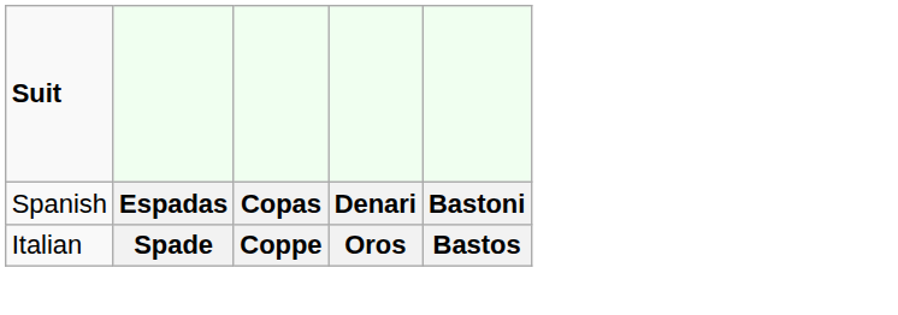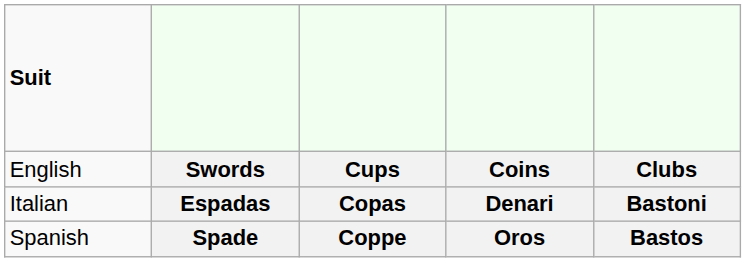+ row: English | Swords | Cups | Coins | Clubs
Espadas | Suit: Spanish -> Italian
Spade | Suit: Italian -> Spanish
